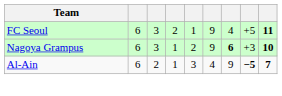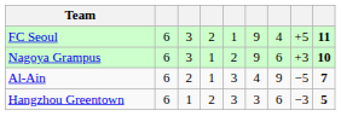Nagoya Grampus | column 7: bold -> normal
Al-Ain | column 8: bold -> normal
+ row: Hangzhou Greentown | 6 | 1 | 2 | 3 | 3 | 6 | −3 | 5
